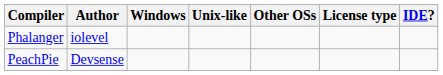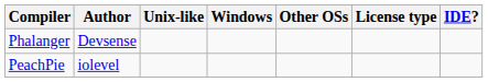columns swapped: Windows <-> Unix-like
Phalanger | Author: iolevel -> Devsense
PeachPie | Author: Devsense -> iolevel
